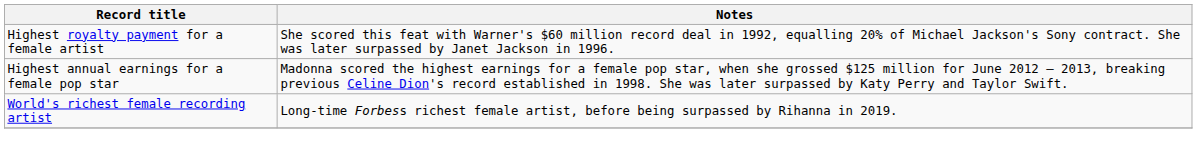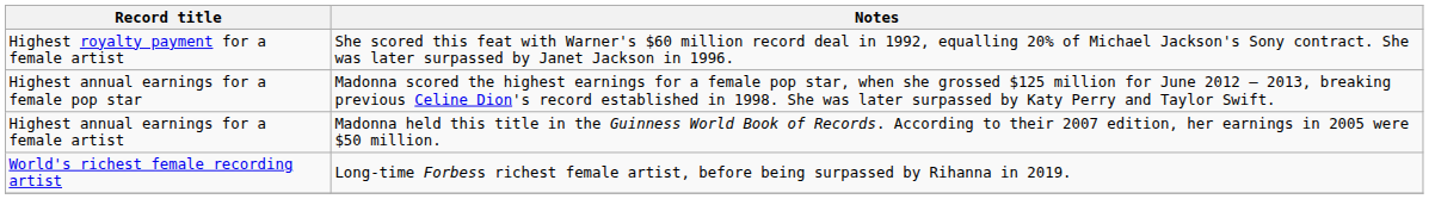+ row: Highest annual earnings for a female artist | Madonna held this title in the Guinness World Book of Records. According to their 2007 edition, her earnings in 2005 were $50 million.
